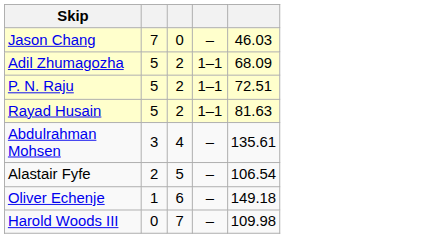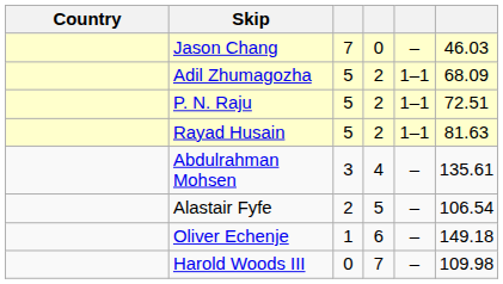+ column: Country
